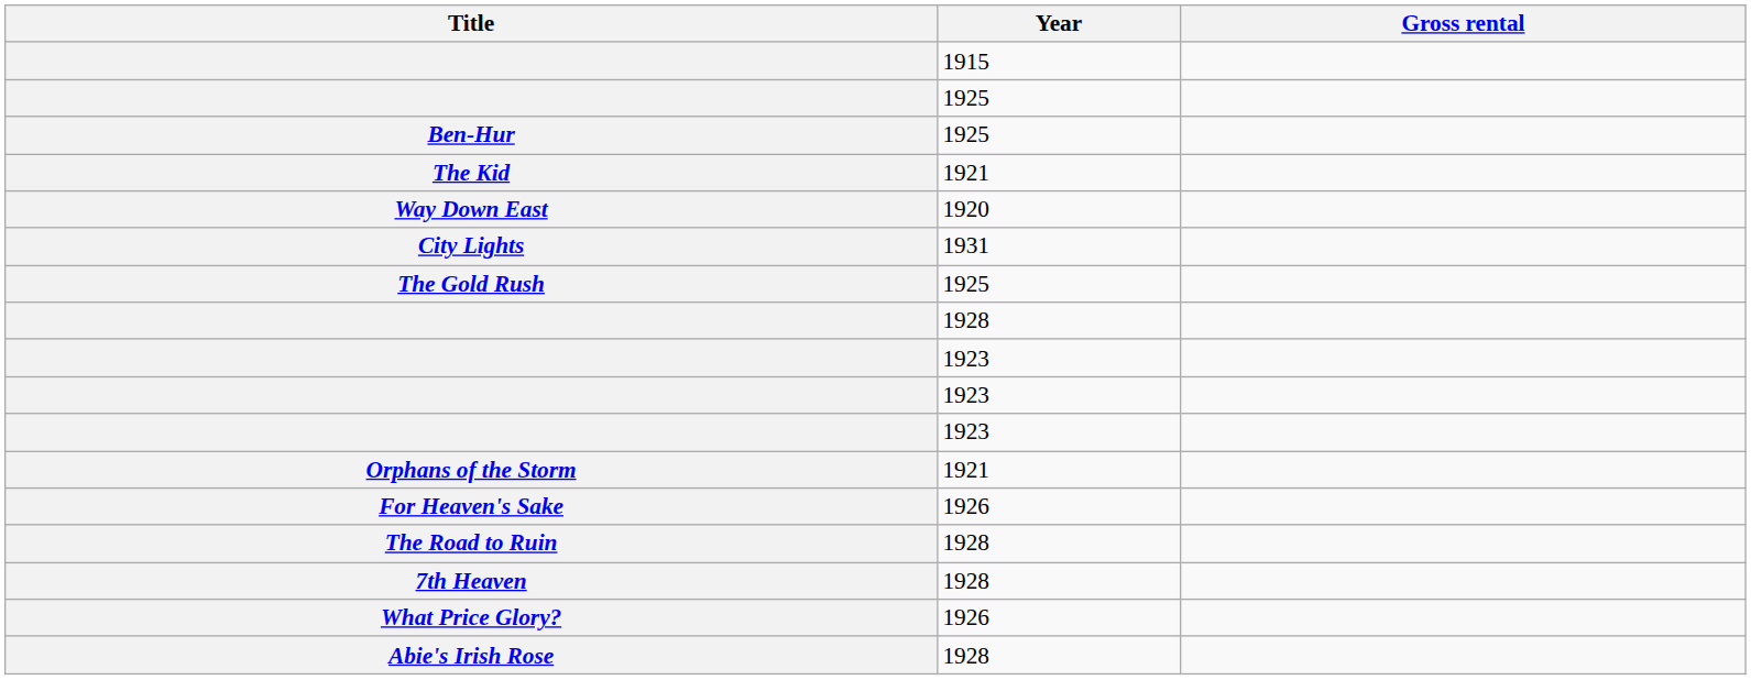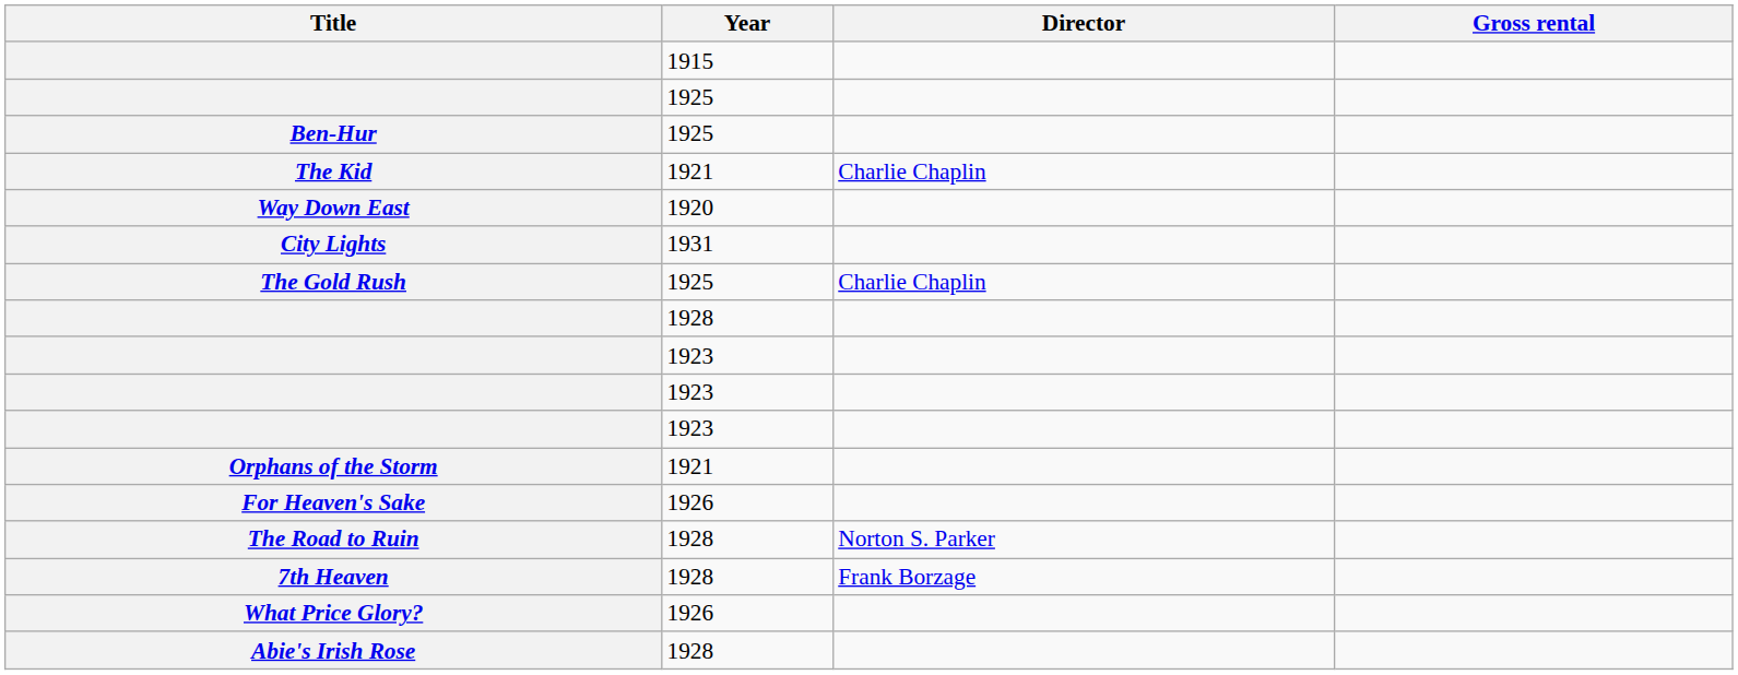+ column: Director | Charlie Chaplin | Charlie Chaplin | Norton S. Parker | Frank Borzage
